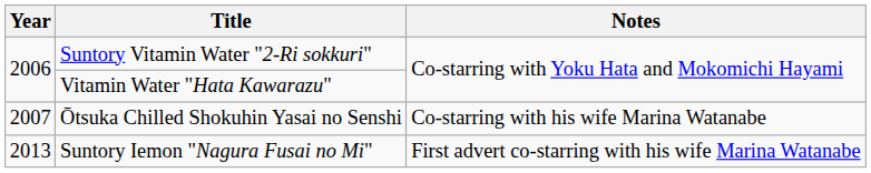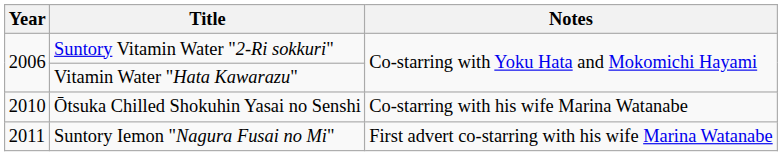Ōtsuka Chilled Shokuhin Yasai no Senshi | Year: 2007 -> 2010
Suntory Iemon "Nagura Fusai no Mi" | Year: 2013 -> 2011
